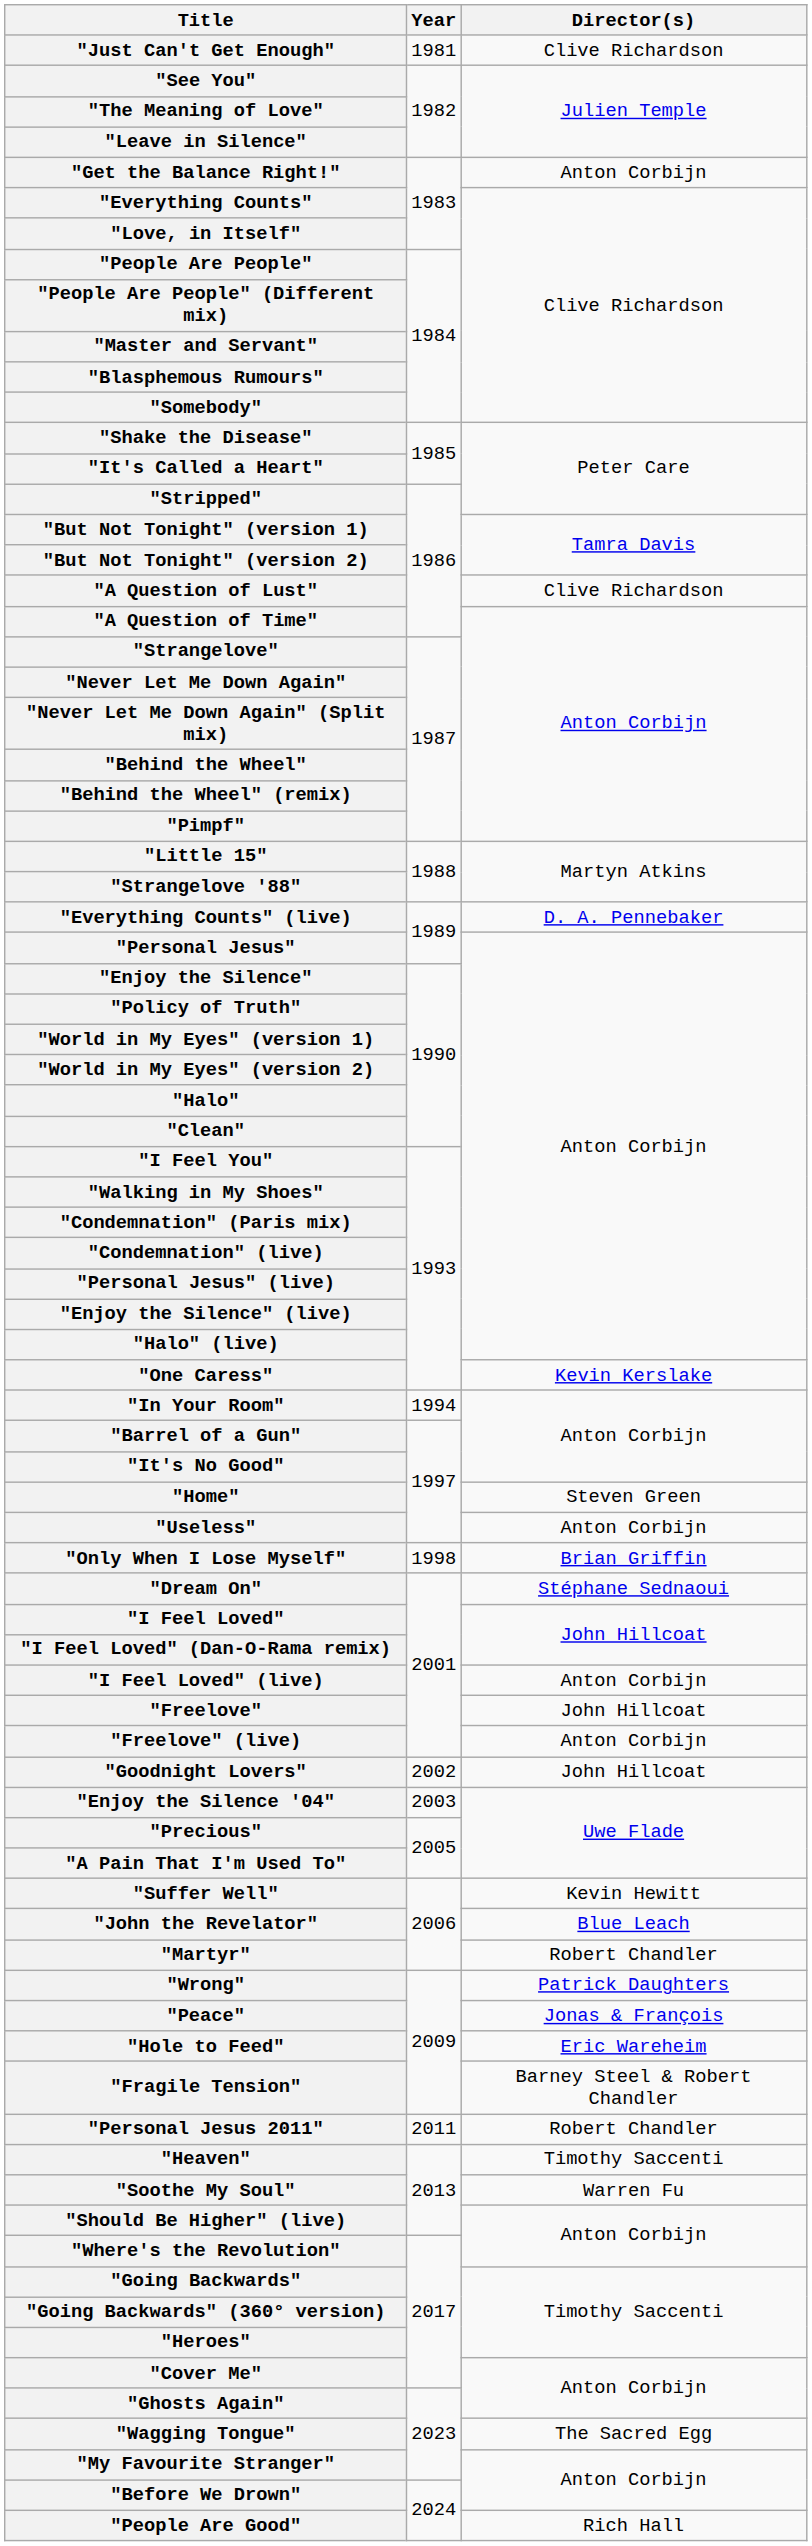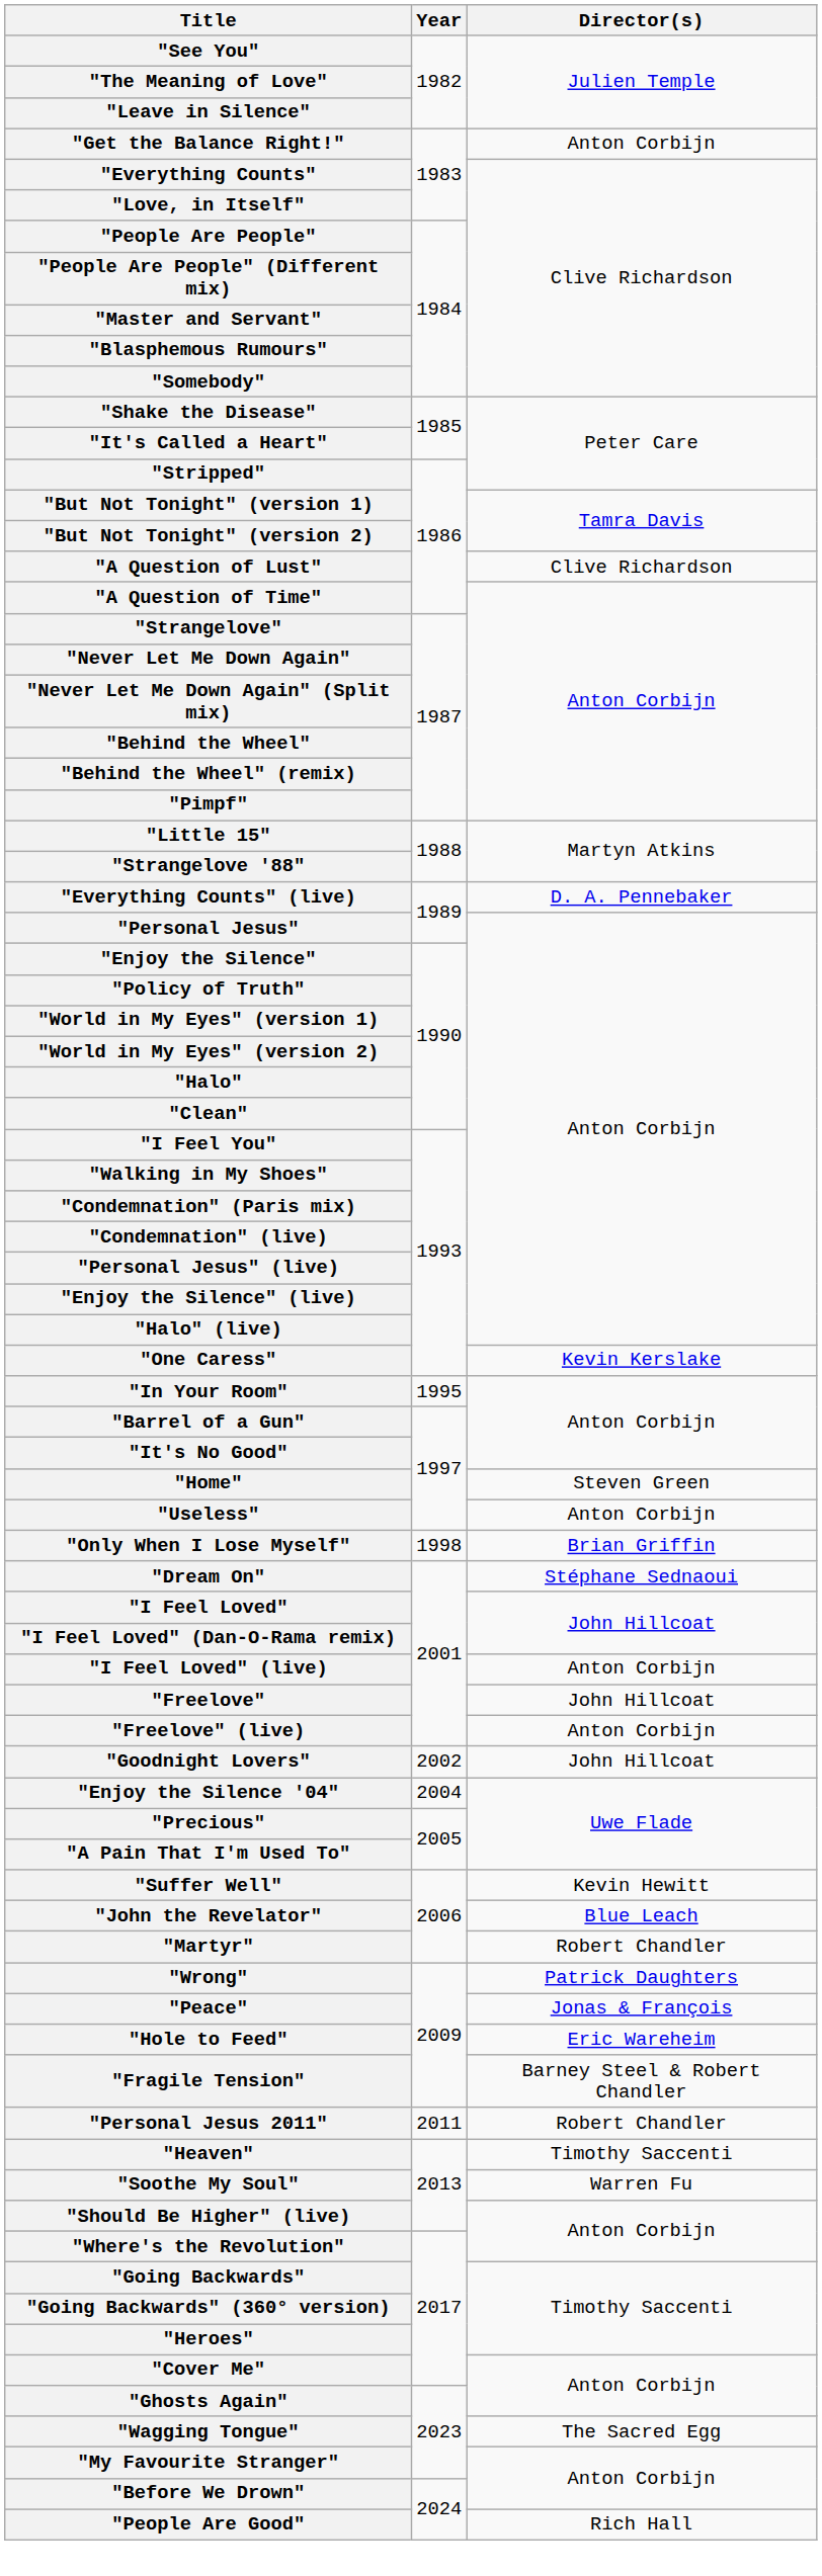- row: "Just Can't Get Enough" | 1981 | Clive Richardson
"In Your Room" | Year: 1994 -> 1995
"Enjoy the Silence '04" | Year: 2003 -> 2004
